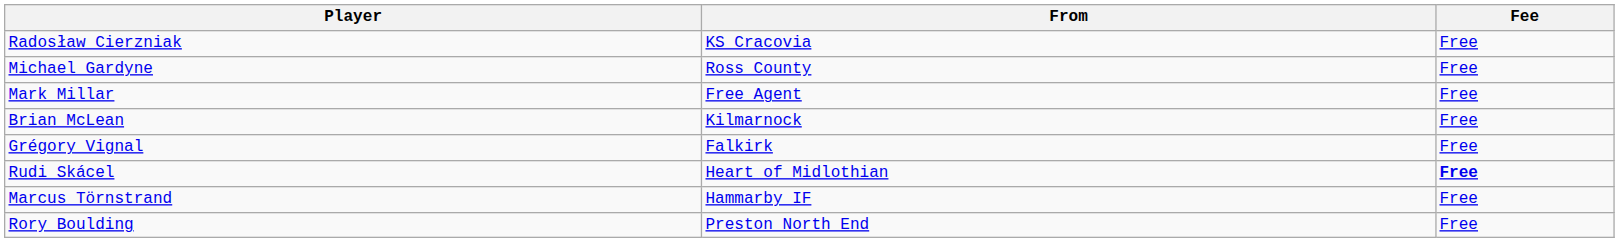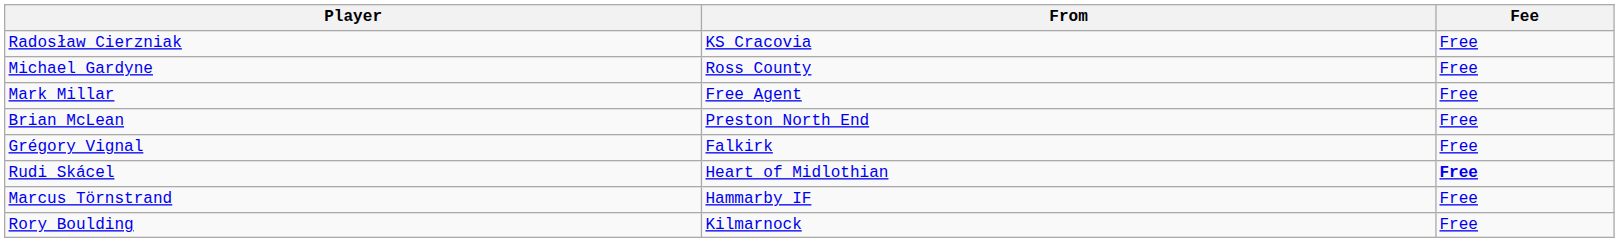Brian McLean | From: Kilmarnock -> Preston North End
Rory Boulding | From: Preston North End -> Kilmarnock
